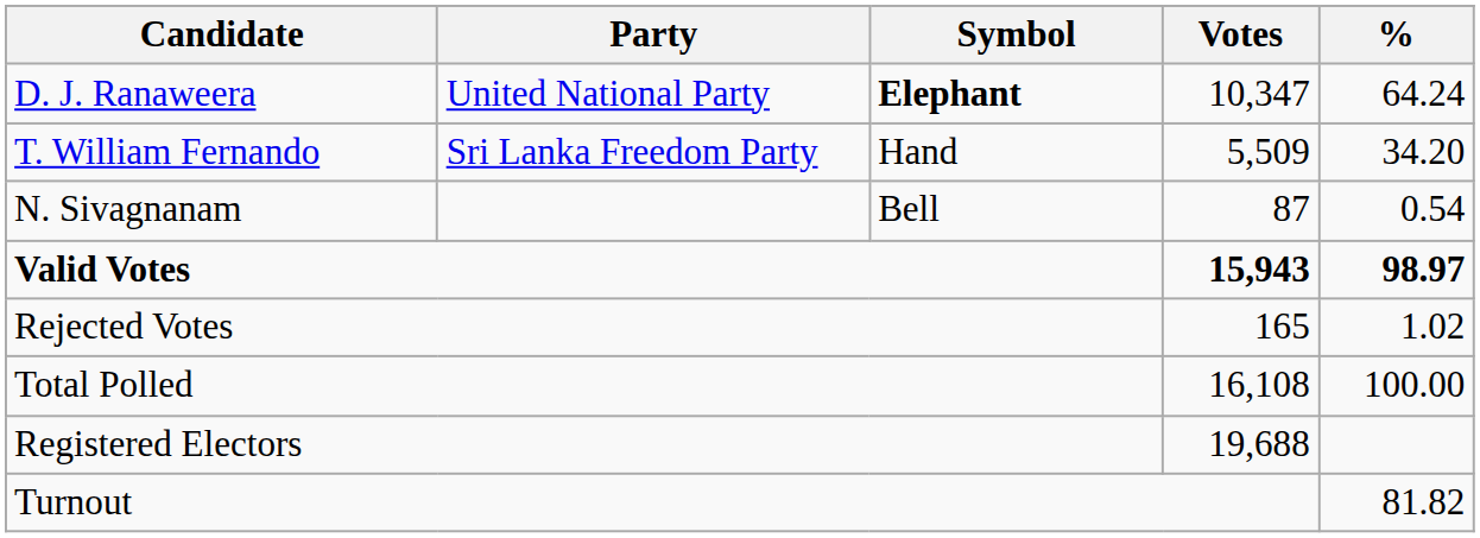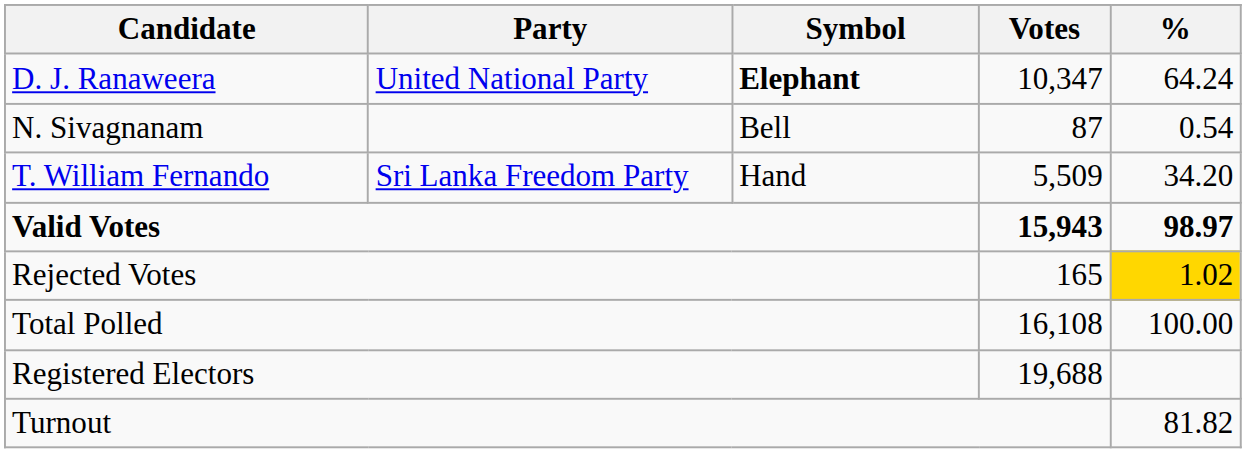rows swapped: T. William Fernando <-> N. Sivagnanam
Rejected Votes | %: no background -> gold background
